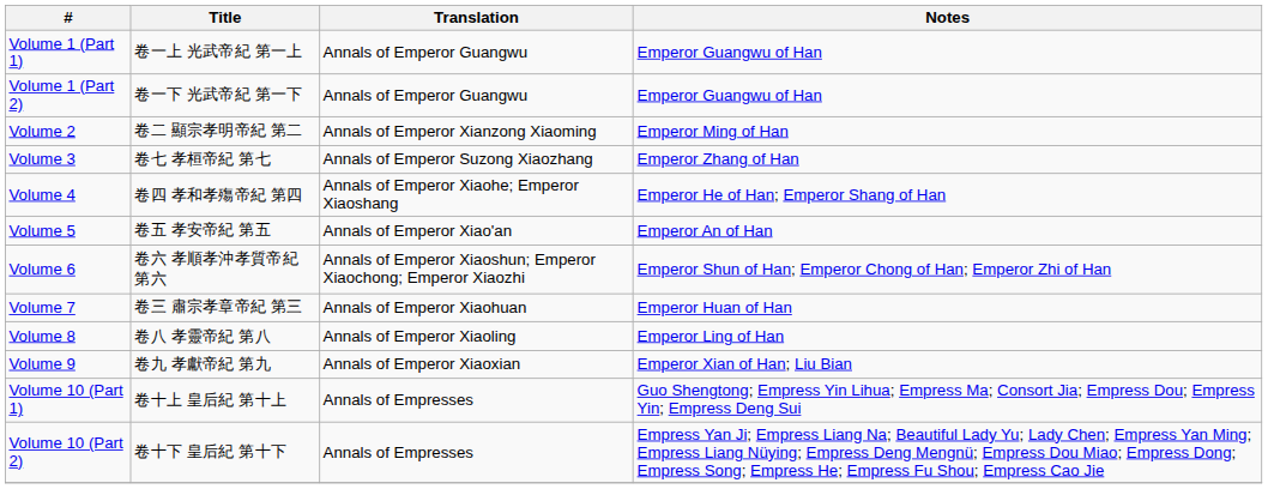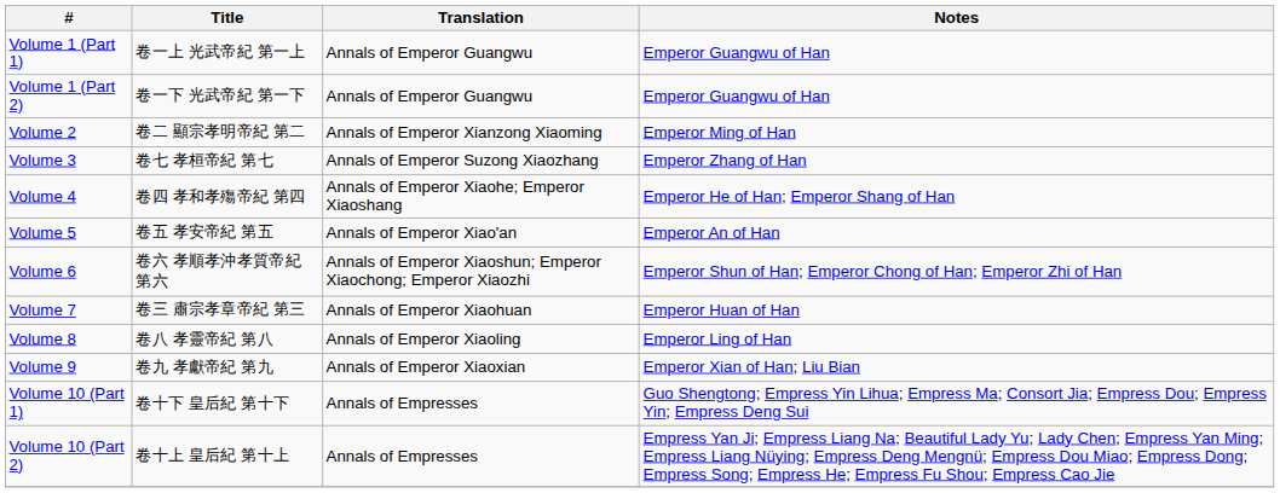Volume 10 (Part 1) | Title: 卷十上 皇后紀 第十上 -> 卷十下 皇后紀 第十下
Volume 10 (Part 2) | Title: 卷十下 皇后紀 第十下 -> 卷十上 皇后紀 第十上
